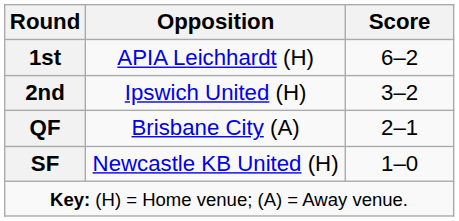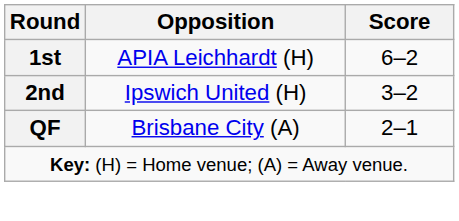- row: SF | Newcastle KB United (H) | 1–0
